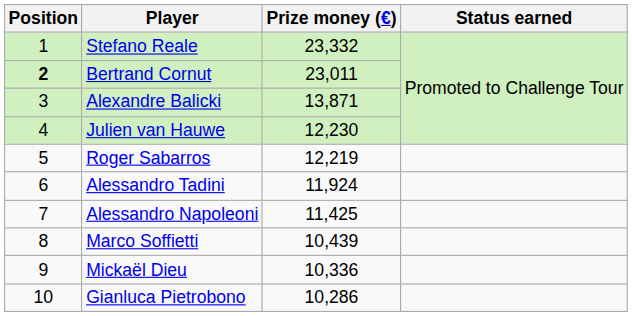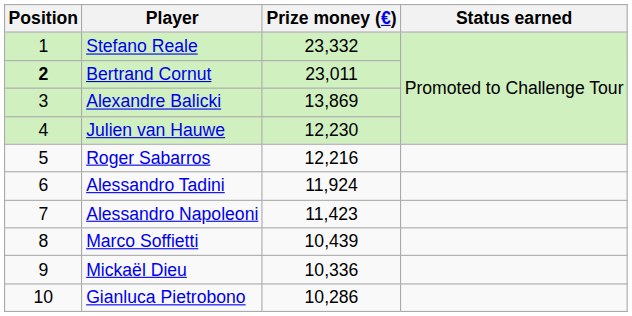Alexandre Balicki | Prize money (€): 13,871 -> 13,869
Roger Sabarros | Prize money (€): 12,219 -> 12,216
Alessandro Napoleoni | Prize money (€): 11,425 -> 11,423
